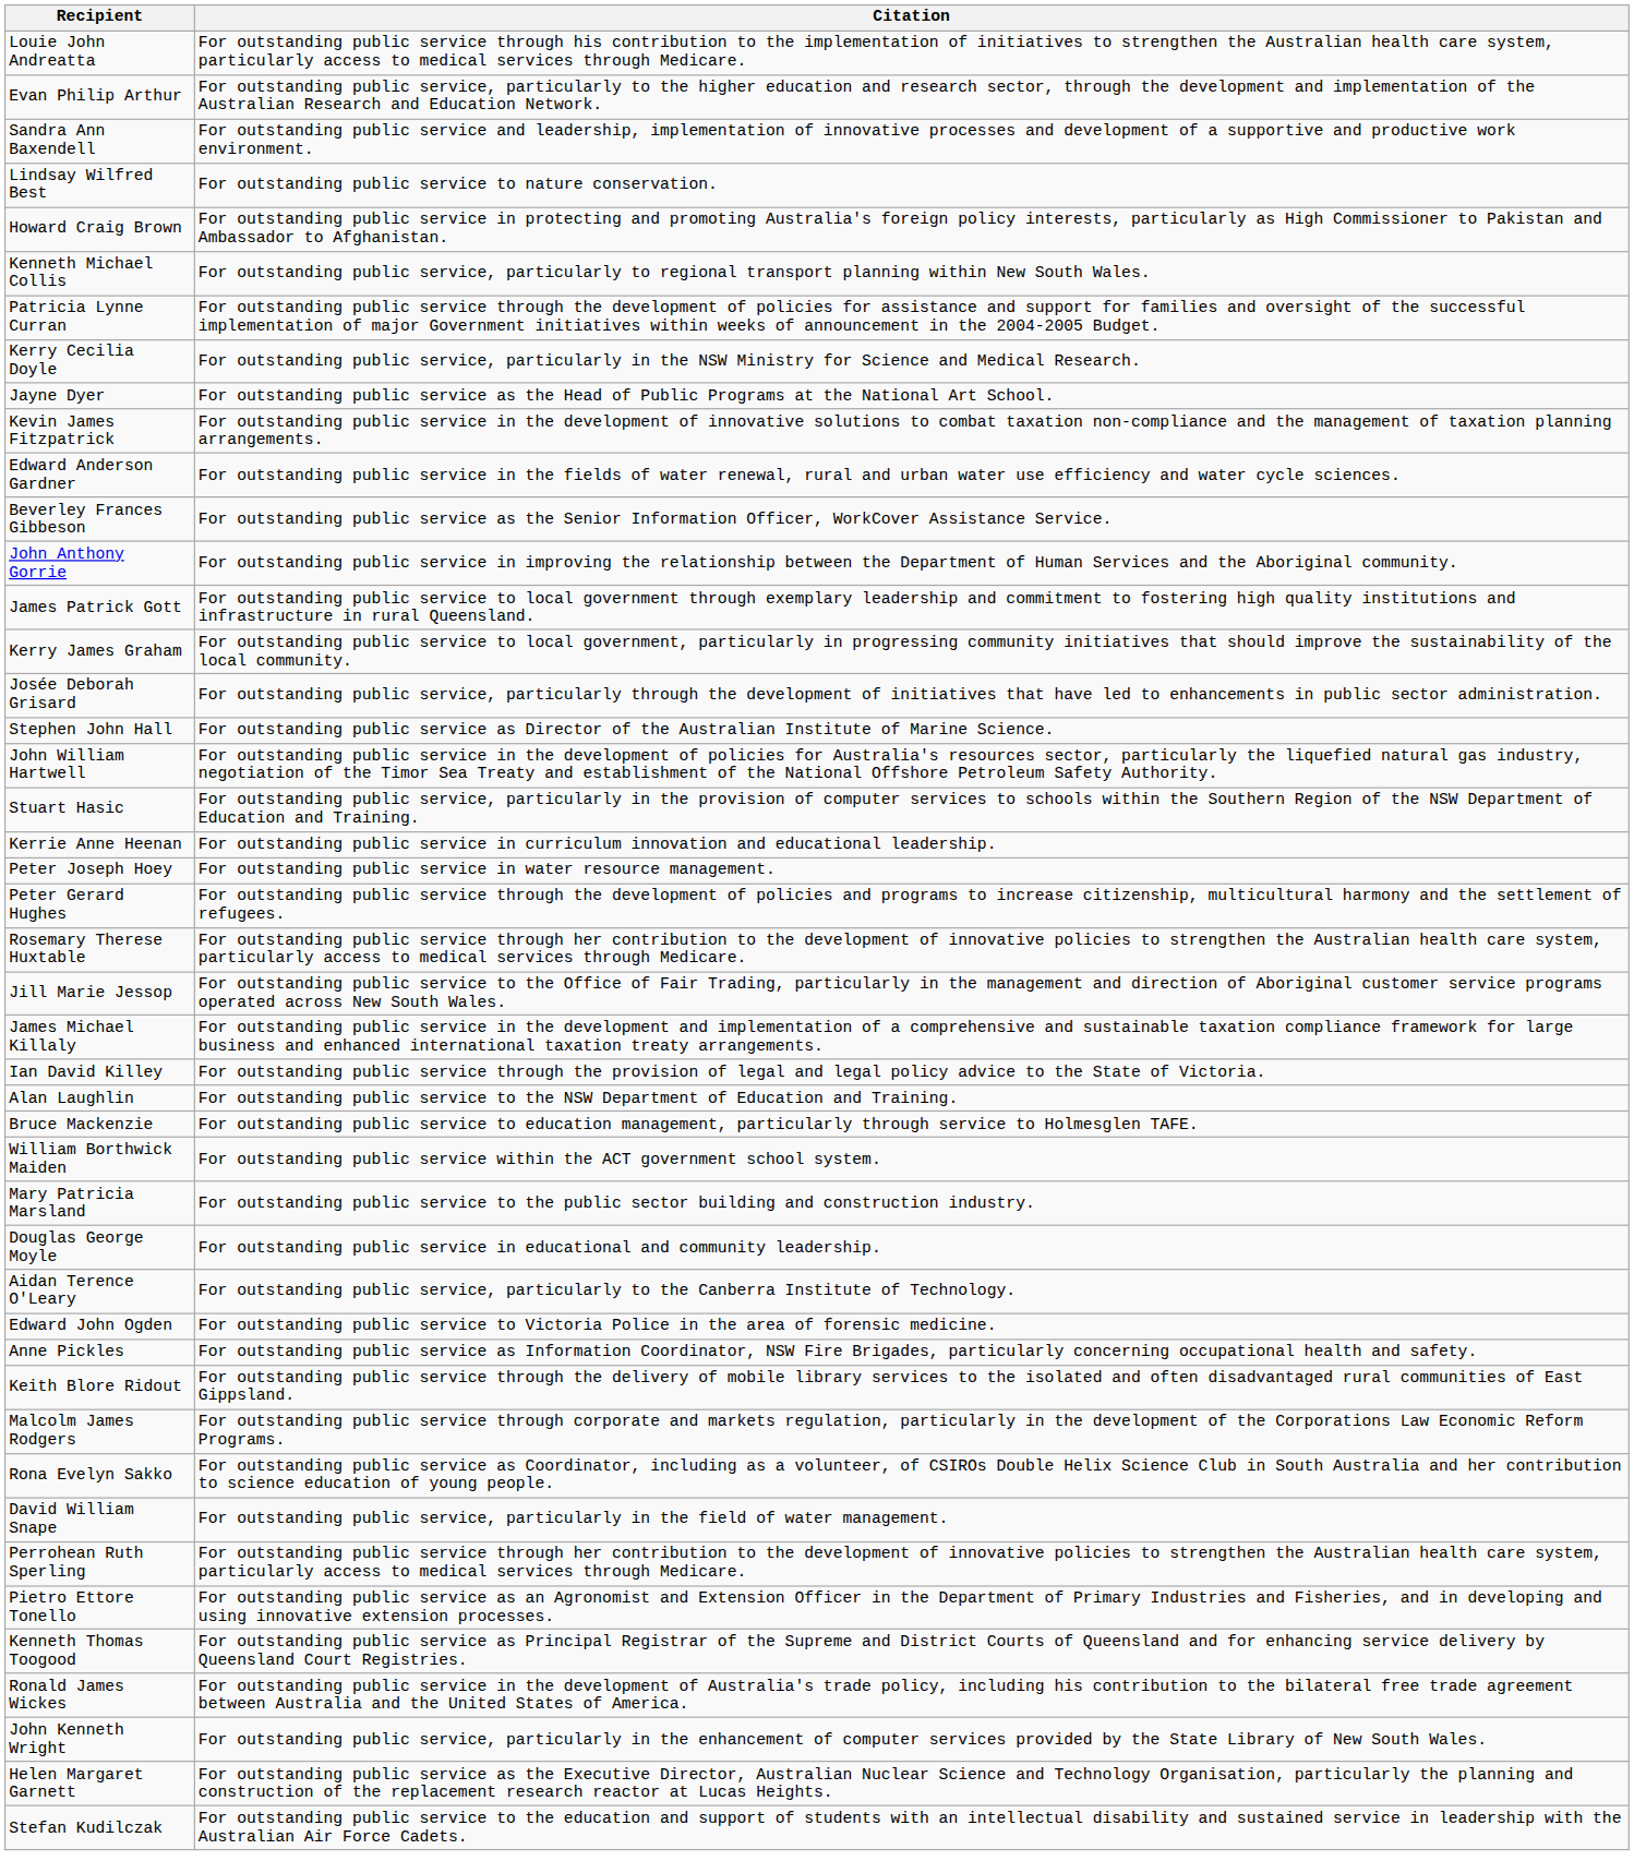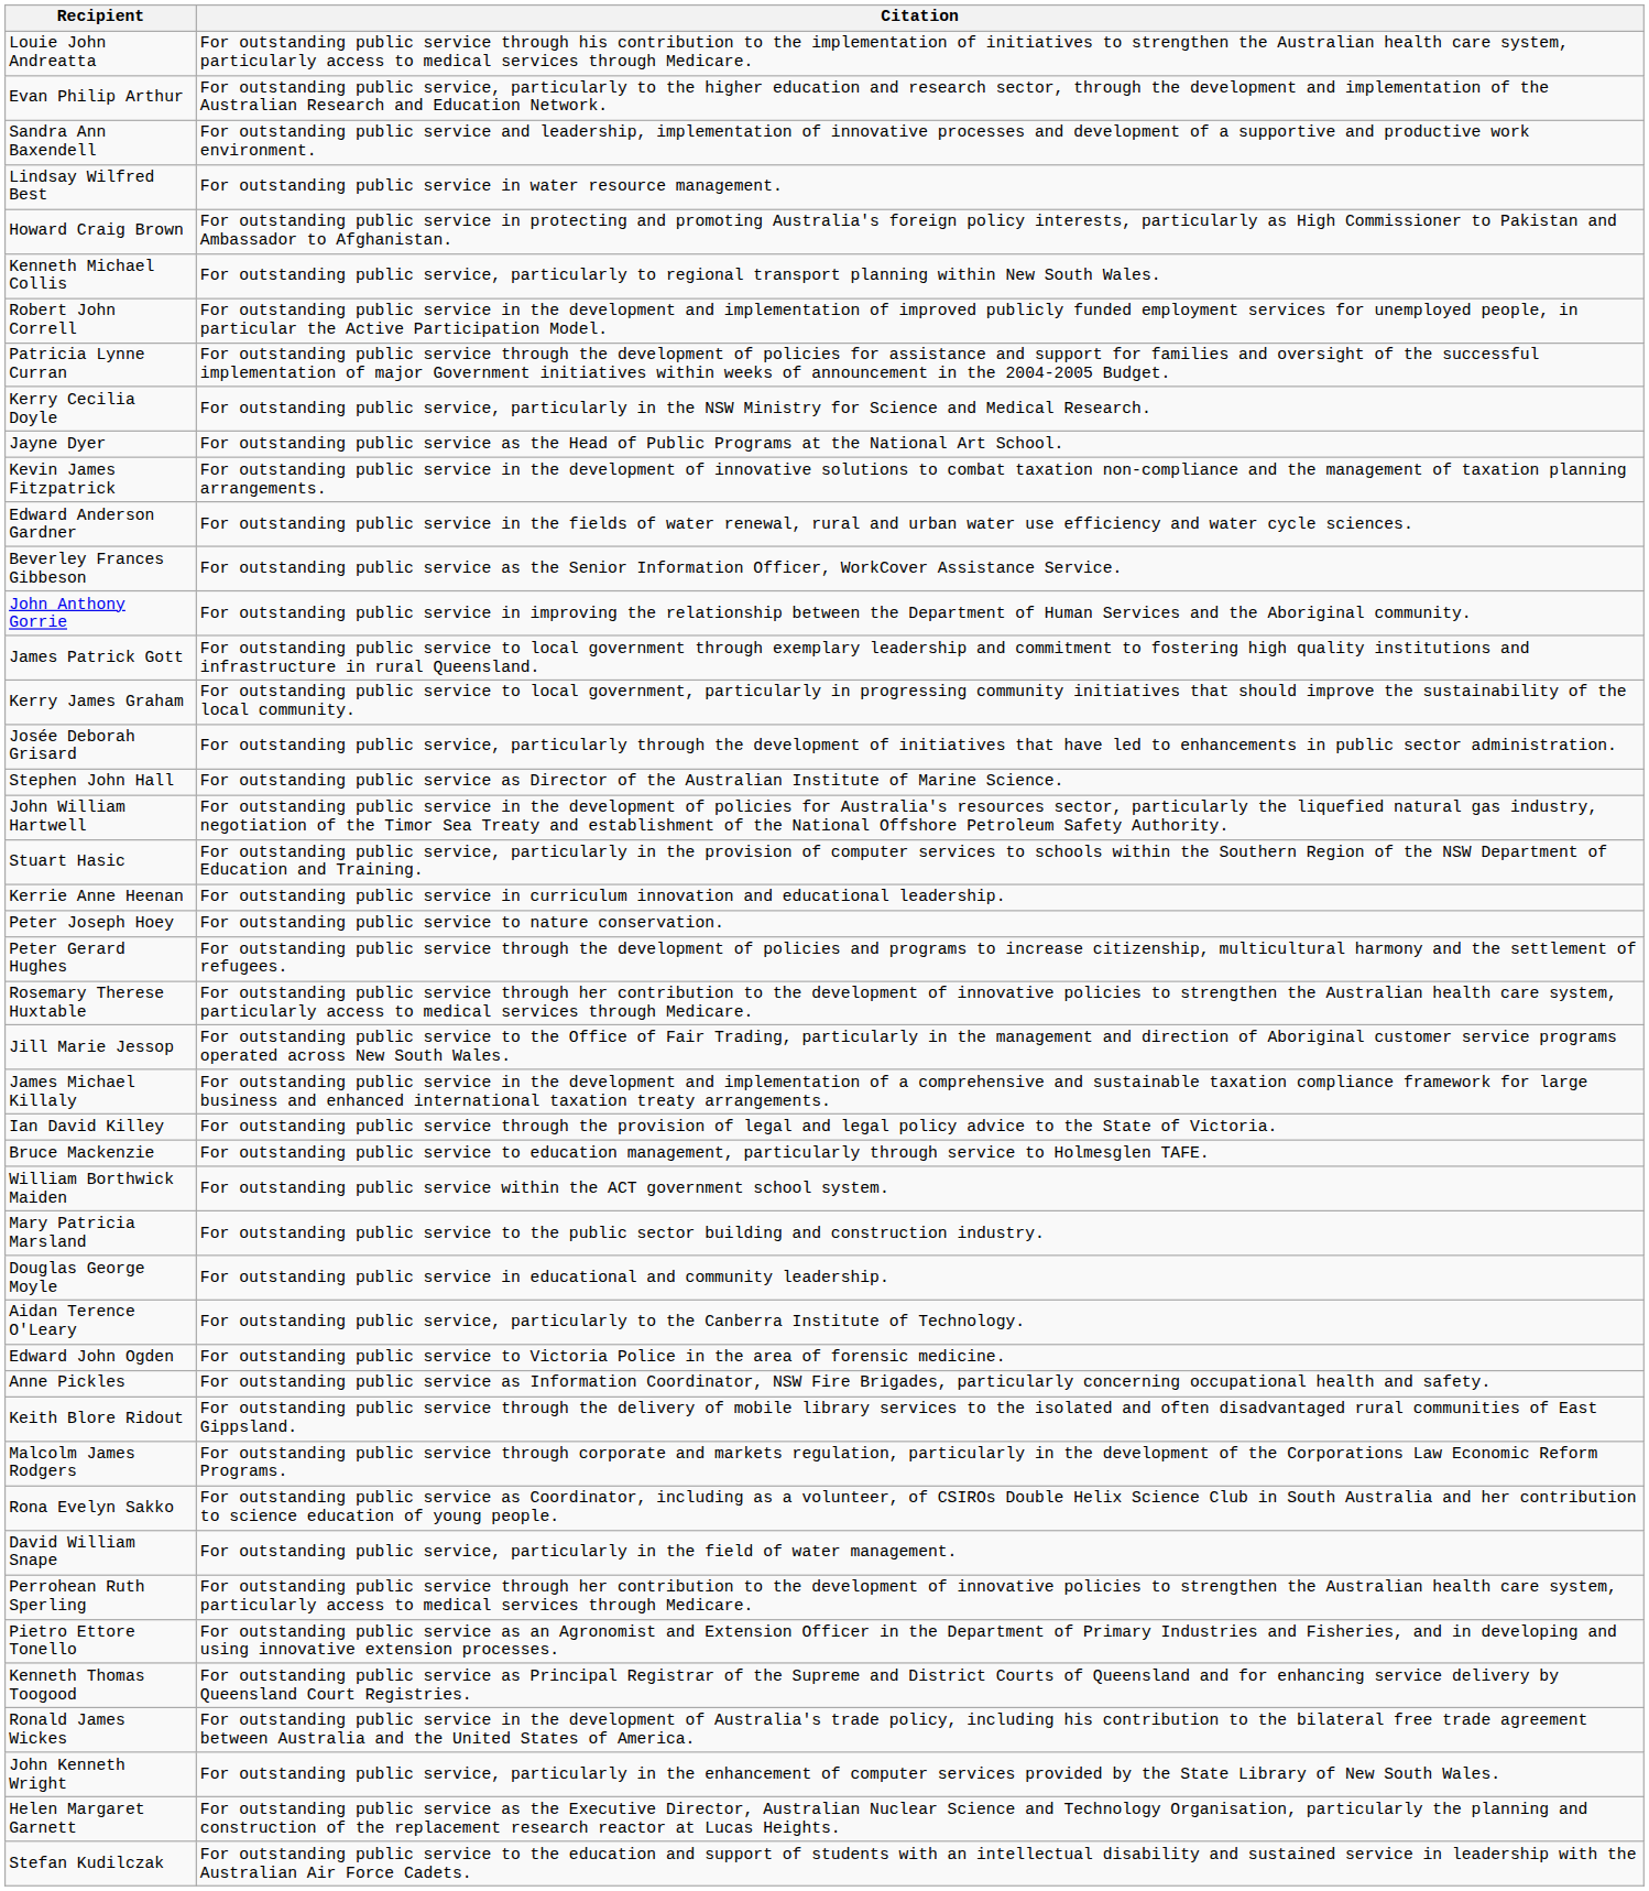Lindsay Wilfred Best | Citation: For outstanding public service to nature conservation. -> For outstanding public service in water resource management.
+ row: Robert John Correll | For outstanding public service in the development and implementation of improved publicly funded employment services for unemployed people, in particular the Active Participation Model.
Peter Joseph Hoey | Citation: For outstanding public service in water resource management. -> For outstanding public service to nature conservation.
- row: Alan Laughlin | For outstanding public service to the NSW Department of Education and Training.
